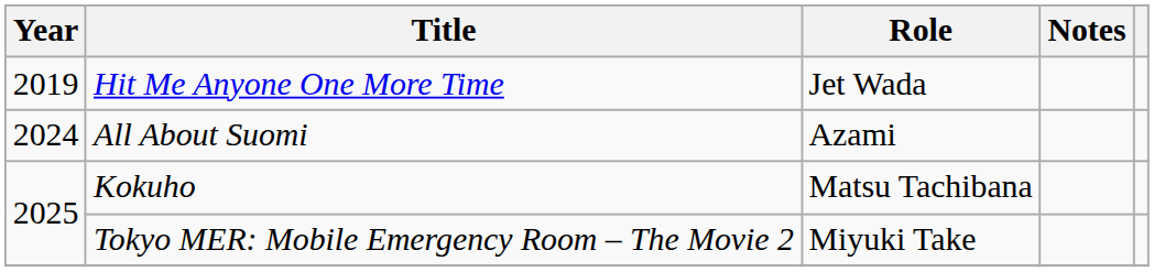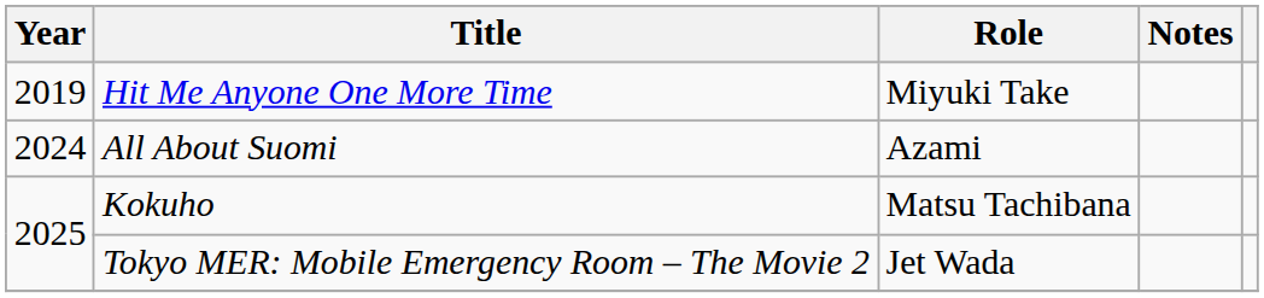Hit Me Anyone One More Time | Role: Jet Wada -> Miyuki Take
Tokyo MER: Mobile Emergency Room – The Movie 2 | Role: Miyuki Take -> Jet Wada
